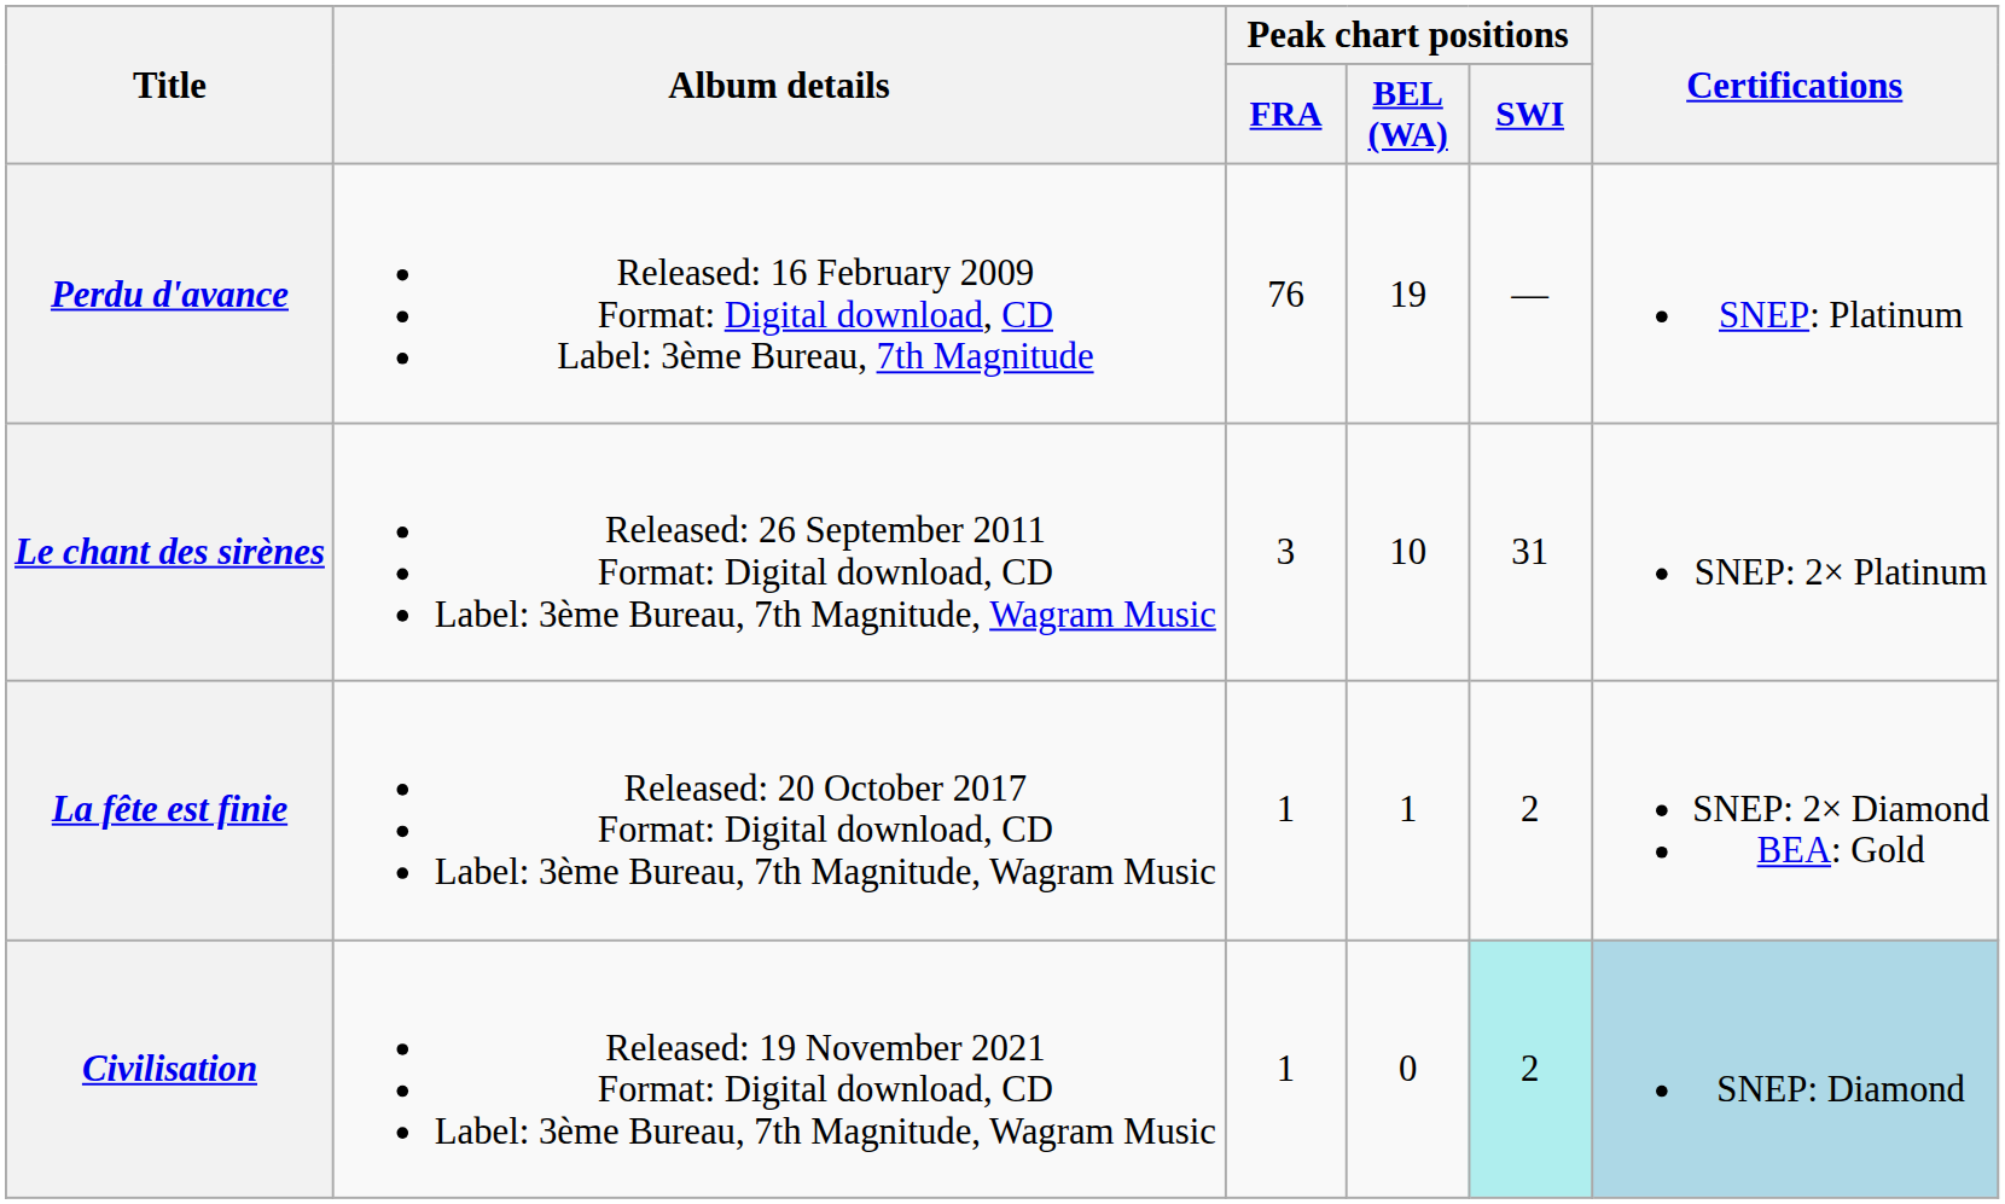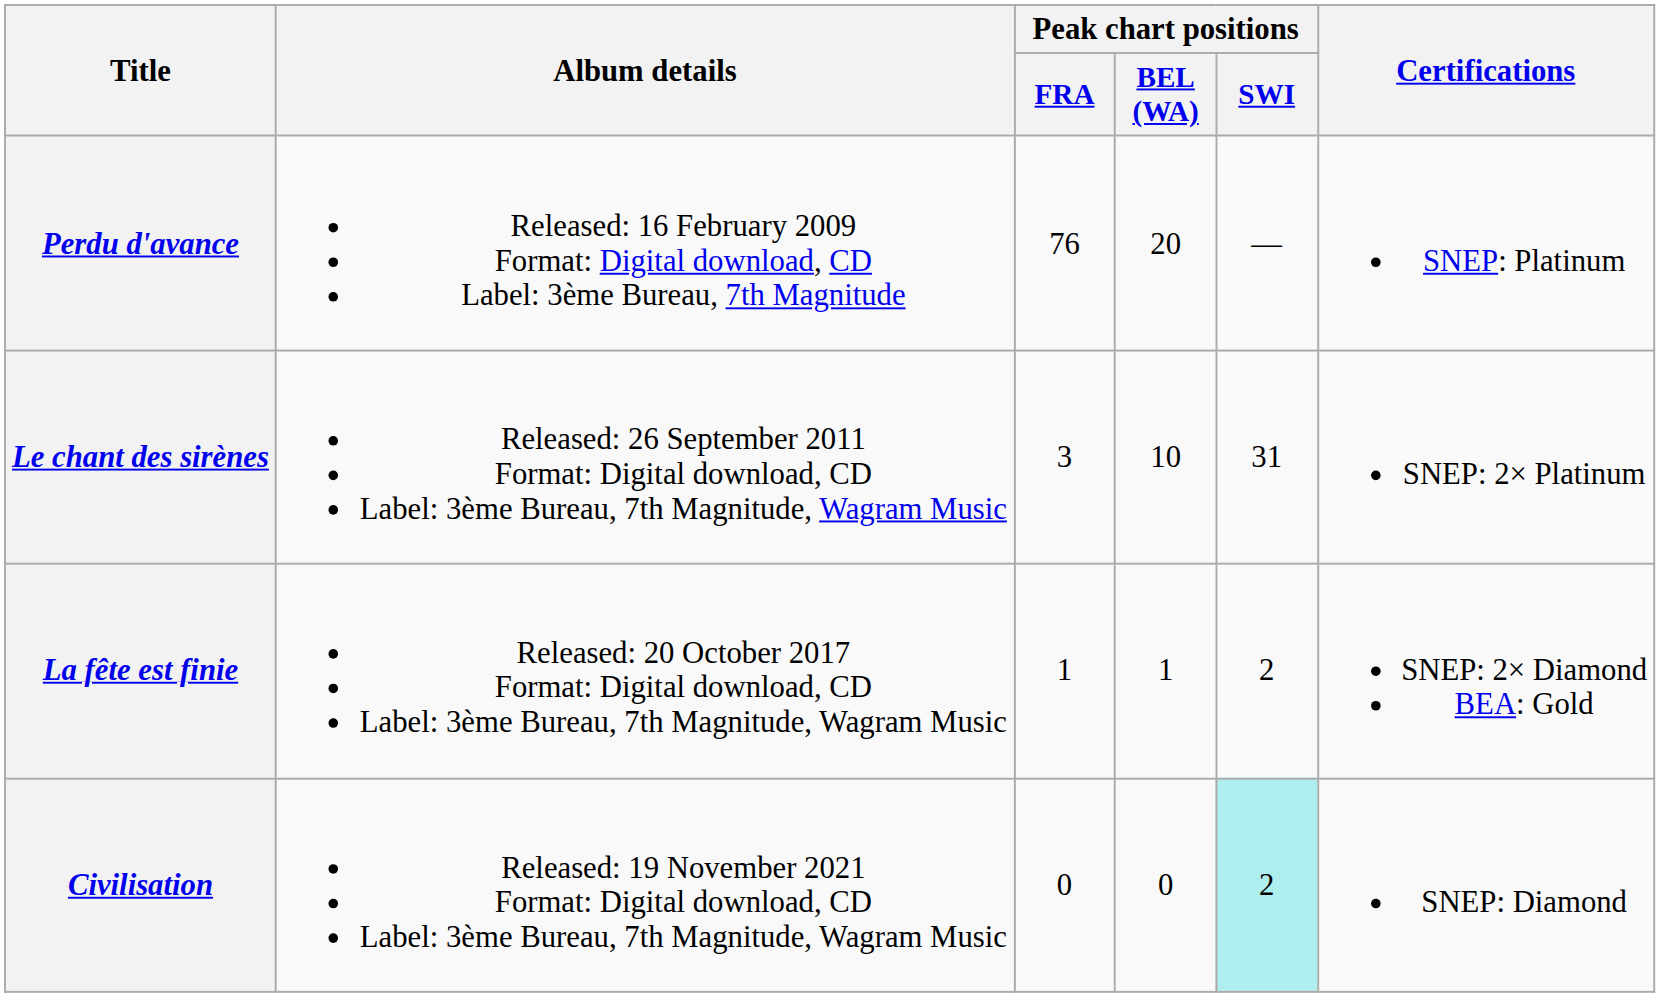Perdu d'avance | Peak chart positions / BEL (WA): 19 -> 20
Civilisation | Peak chart positions / FRA: 1 -> 0
Civilisation | Certifications: lightblue background -> no background
